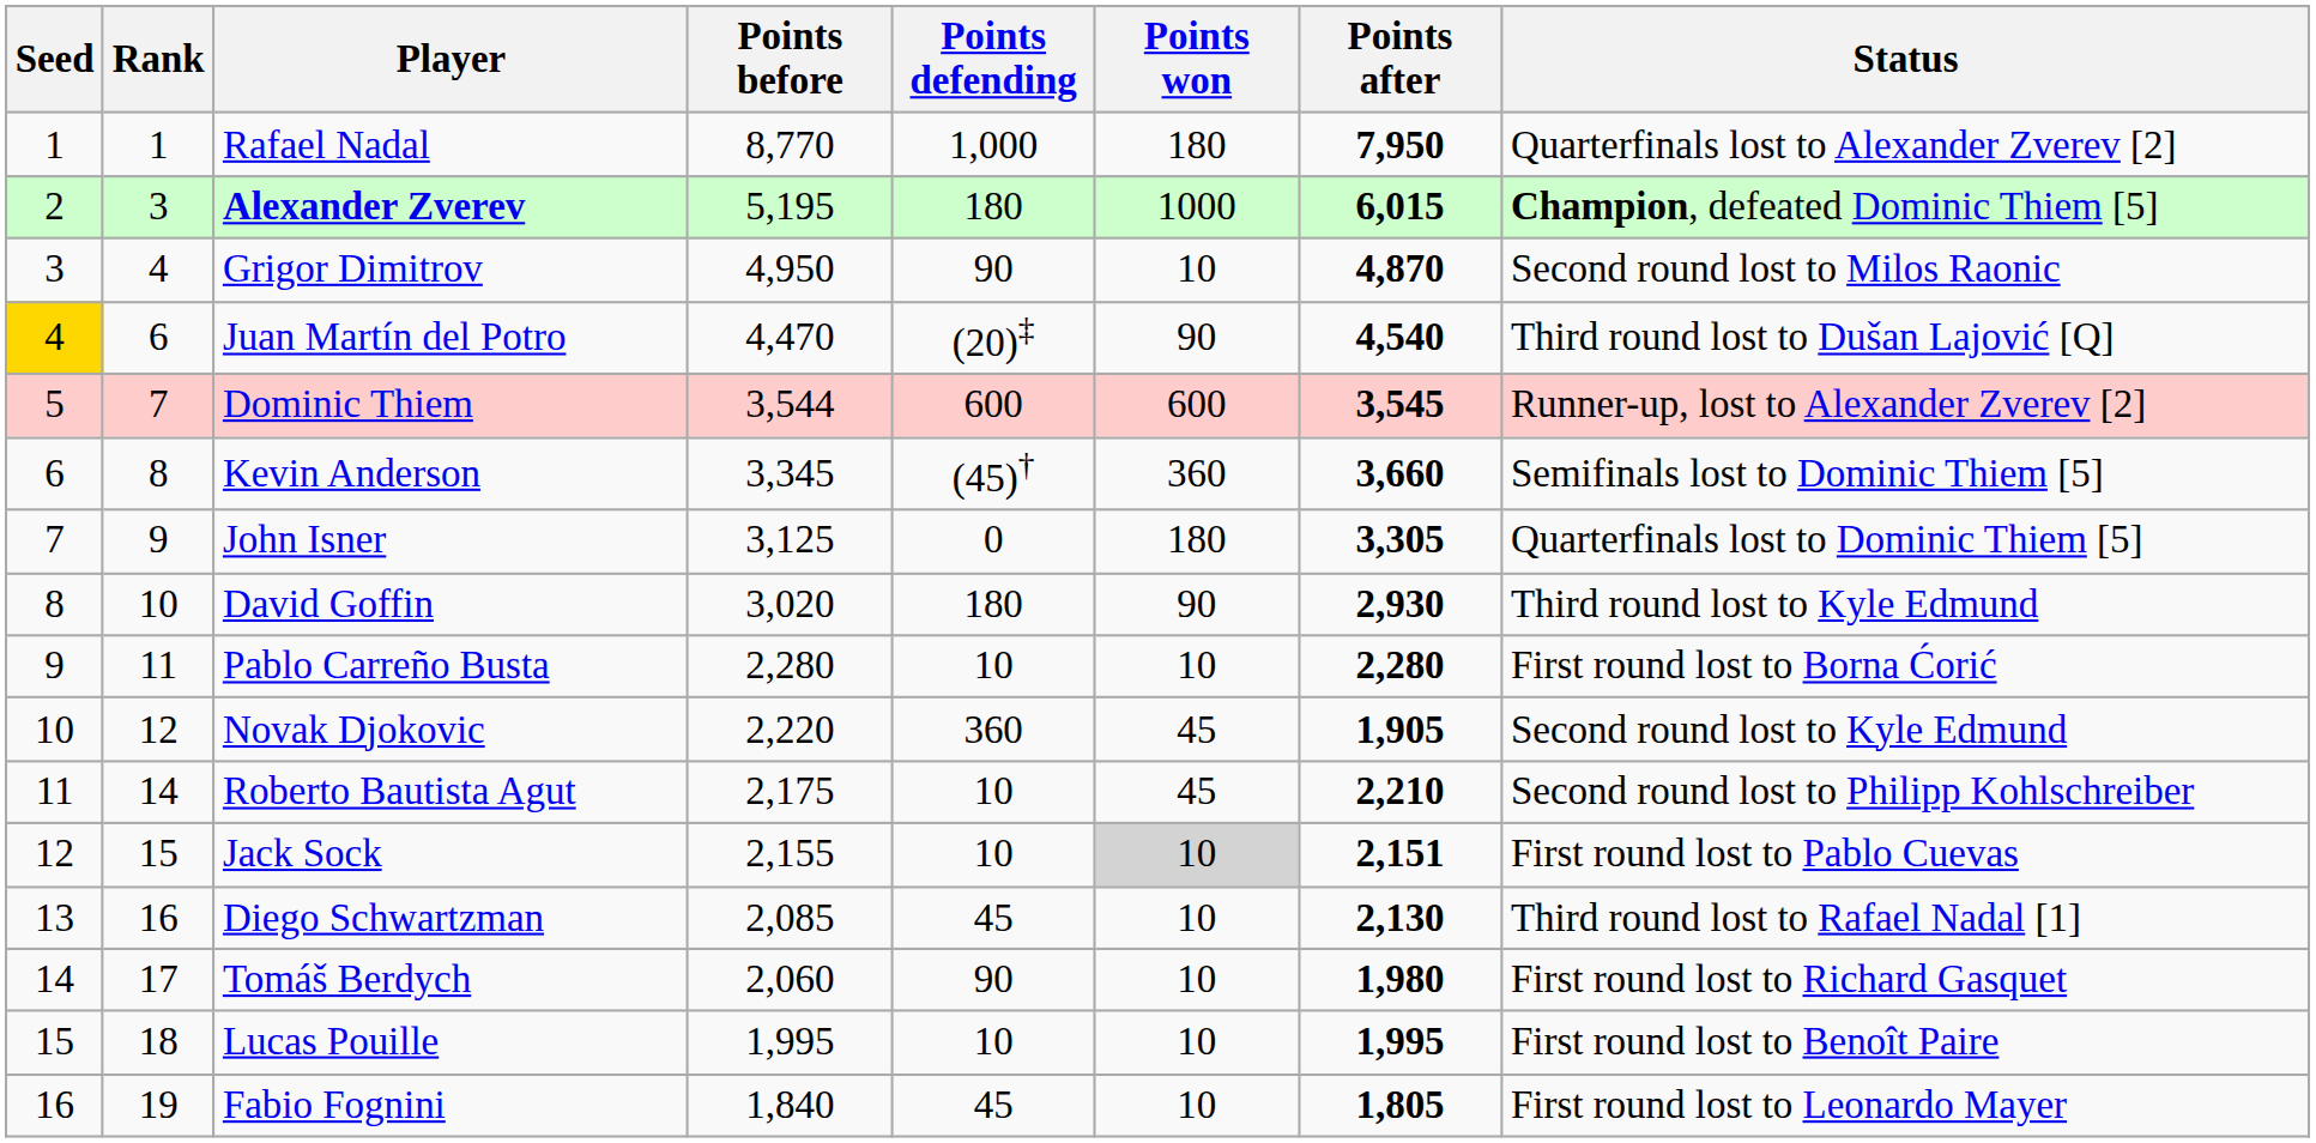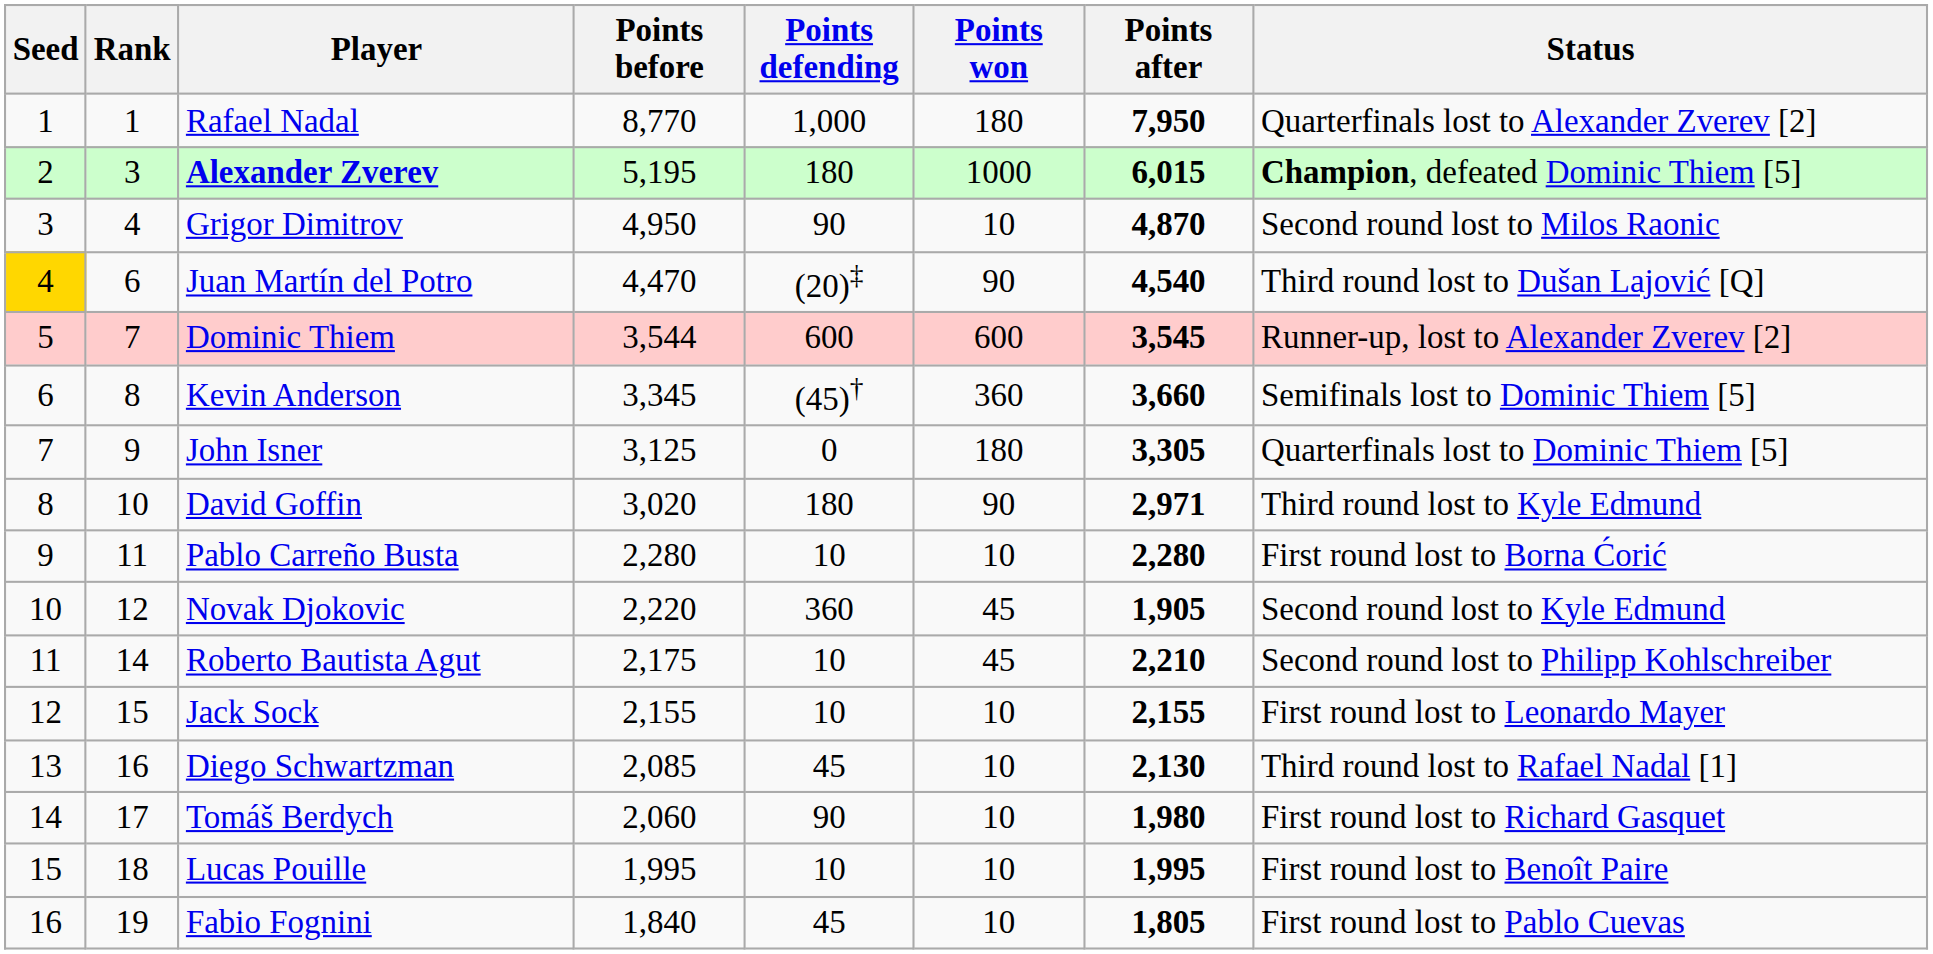David Goffin | Points after: 2,930 -> 2,971
Jack Sock | Points won: lightgrey background -> no background
Jack Sock | Points after: 2,151 -> 2,155
Jack Sock | Status: First round lost to Pablo Cuevas -> First round lost to Leonardo Mayer
Fabio Fognini | Status: First round lost to Leonardo Mayer -> First round lost to Pablo Cuevas
